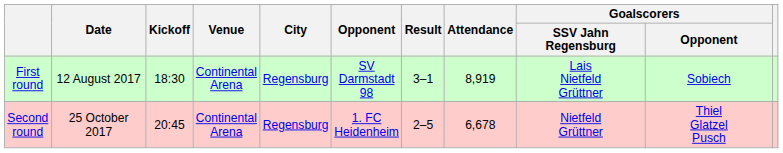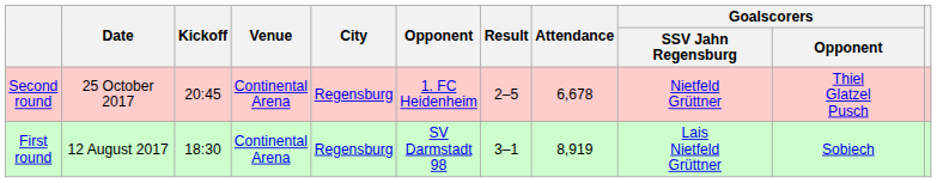rows swapped: First round <-> Second round
